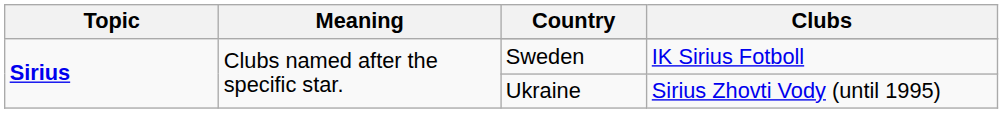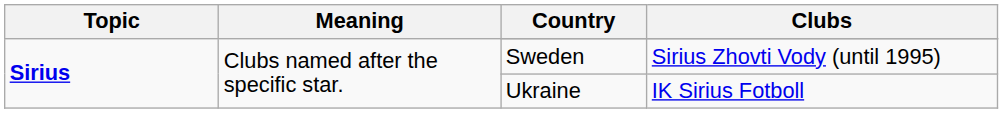Sweden | Clubs: IK Sirius Fotboll -> Sirius Zhovti Vody (until 1995)
Ukraine | Clubs: Sirius Zhovti Vody (until 1995) -> IK Sirius Fotboll
